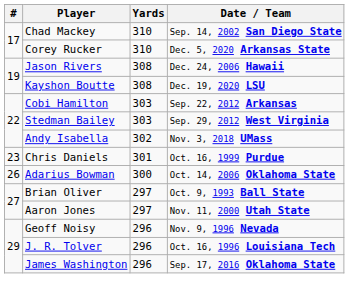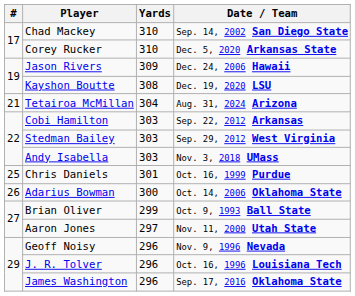Jason Rivers | Yards: 308 -> 309
+ row: 21 | Tetairoa McMillan | 304 | Aug. 31, 2024 Arizona
Andy Isabella | Yards: 302 -> 303
Chris Daniels | #: 23 -> 25
Brian Oliver | Yards: 297 -> 299
